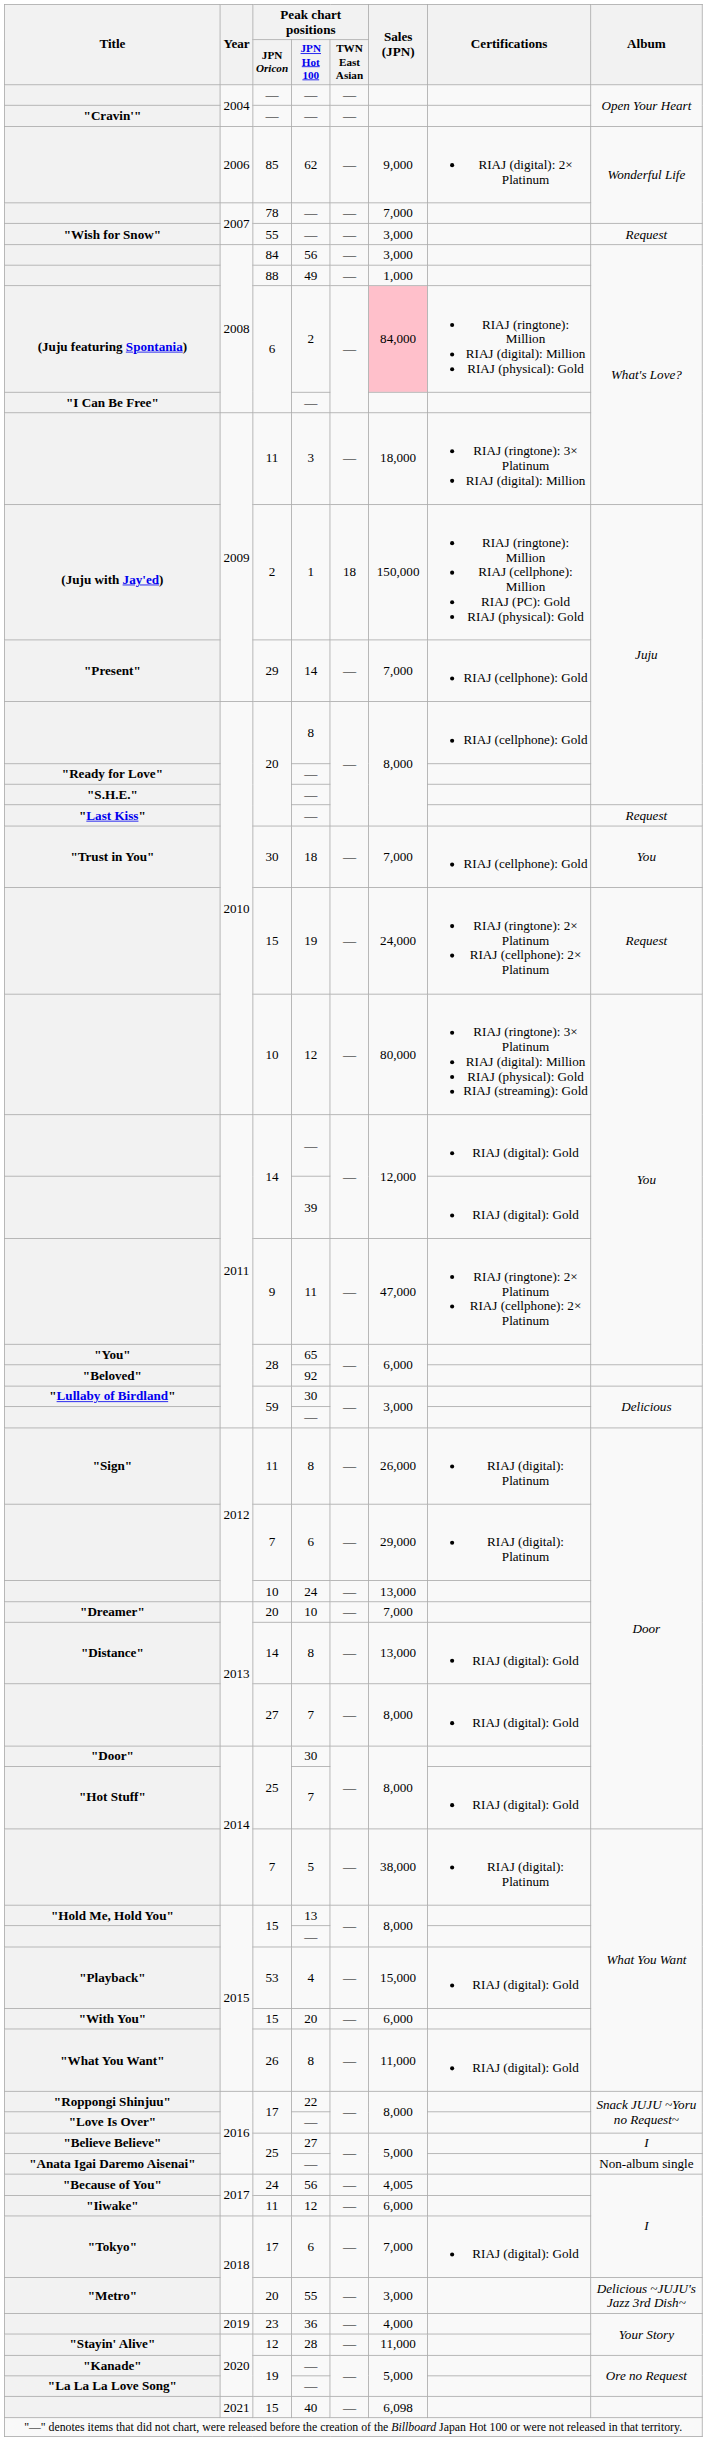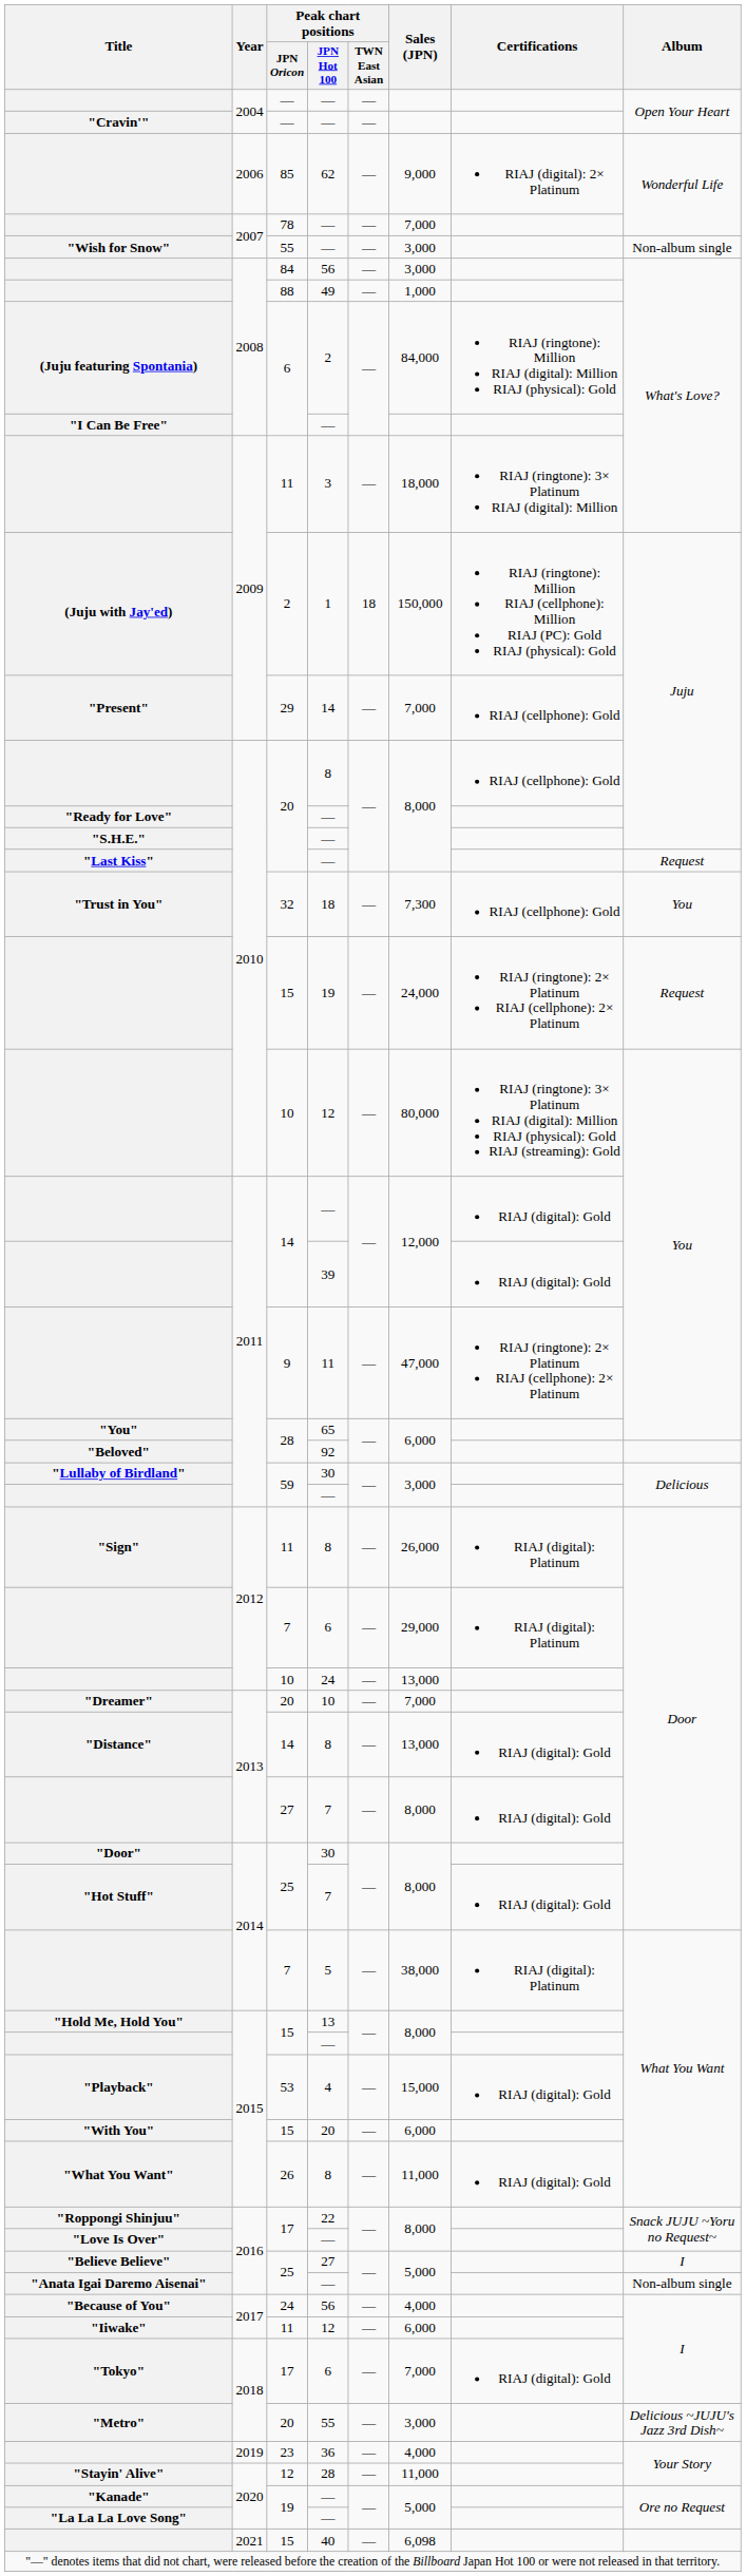"Wish for Snow" | Album: Request -> Non-album single
(Juju featuring Spontania) | Sales (JPN): pink background -> no background
"Trust in You" | Peak chart positions / JPN Oricon: 30 -> 32
"Trust in You" | Sales (JPN): 7,000 -> 7,300
"Because of You" | Sales (JPN): 4,005 -> 4,000
